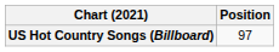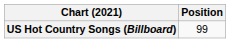US Hot Country Songs (Billboard) | Position: 97 -> 99
